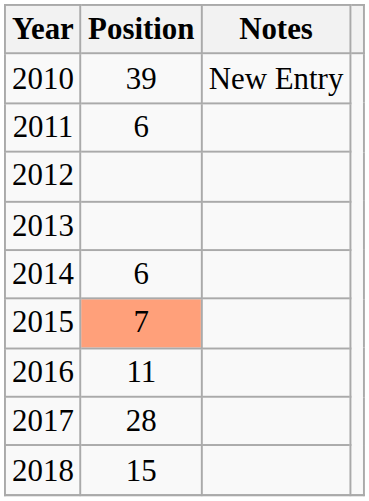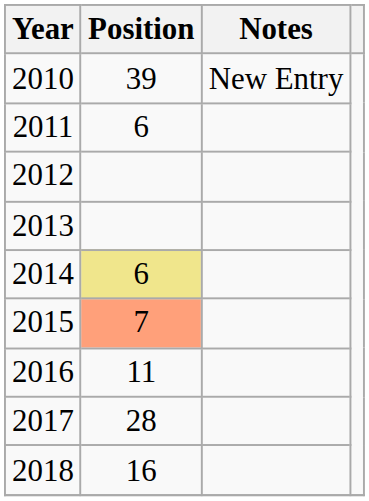2014 | Position: no background -> khaki background
2018 | Position: 15 -> 16
